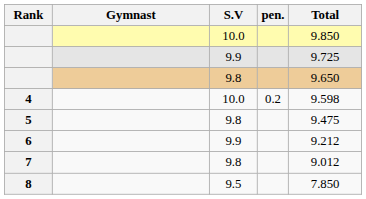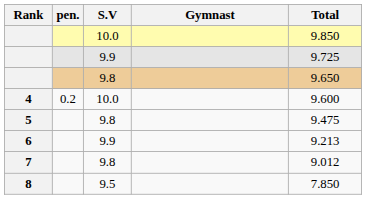columns swapped: Gymnast <-> pen.
4 | Total: 9.598 -> 9.600
6 | Total: 9.212 -> 9.213
